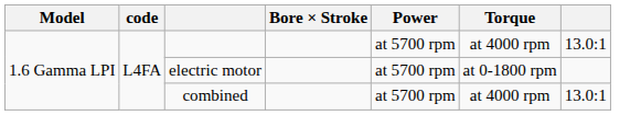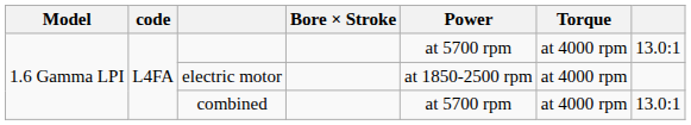electric motor | Power: at 5700 rpm -> at 1850-2500 rpm
electric motor | Torque: at 0-1800 rpm -> at 4000 rpm
